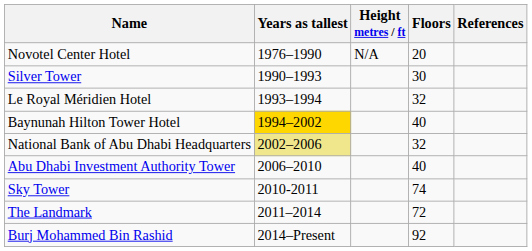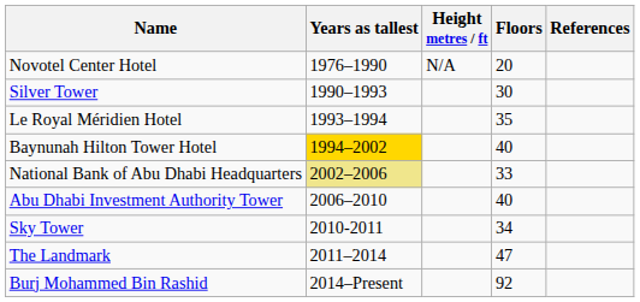Le Royal Méridien Hotel | Floors: 32 -> 35
National Bank of Abu Dhabi Headquarters | Floors: 32 -> 33
Sky Tower | Floors: 74 -> 34
The Landmark | Floors: 72 -> 47
